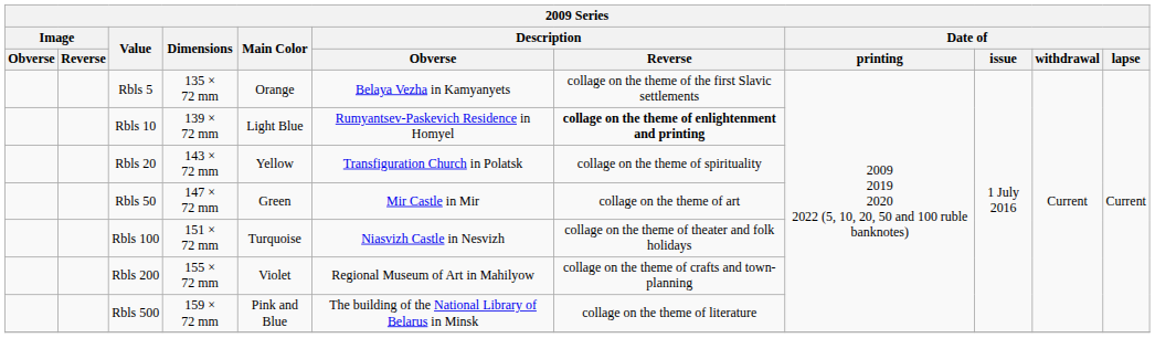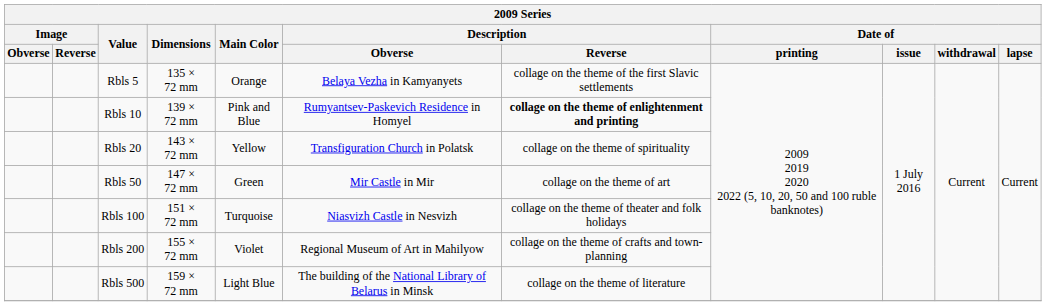Rbls 10 | Main Color: Light Blue -> Pink and Blue
Rbls 500 | Main Color: Pink and Blue -> Light Blue
